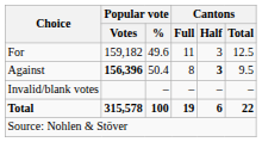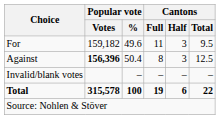For | Cantons / Total: 12.5 -> 9.5
Against | Cantons / Half: bold -> normal
Against | Cantons / Total: 9.5 -> 12.5
